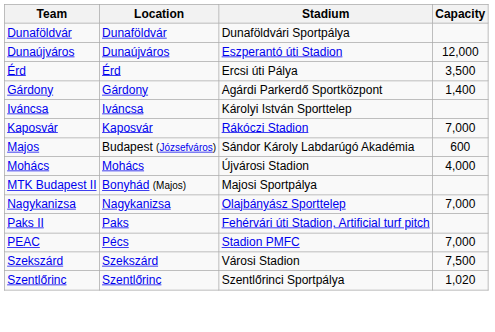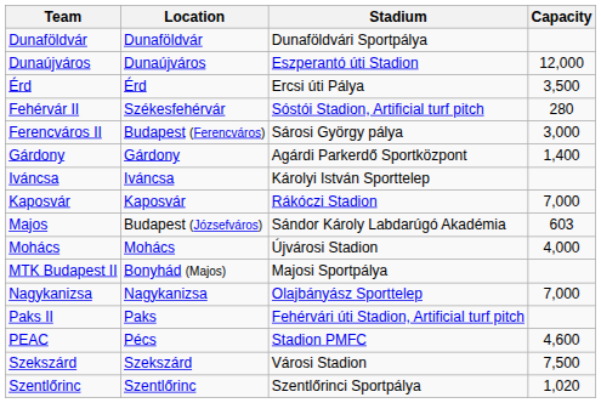+ row: Fehérvár II | Székesfehérvár | Sóstói Stadion, Artificial turf pitch | 280
+ row: Ferencváros II | Budapest (Ferencváros) | Sárosi György pálya | 3,000
Majos | Capacity: 600 -> 603
PEAC | Capacity: 7,000 -> 4,600
